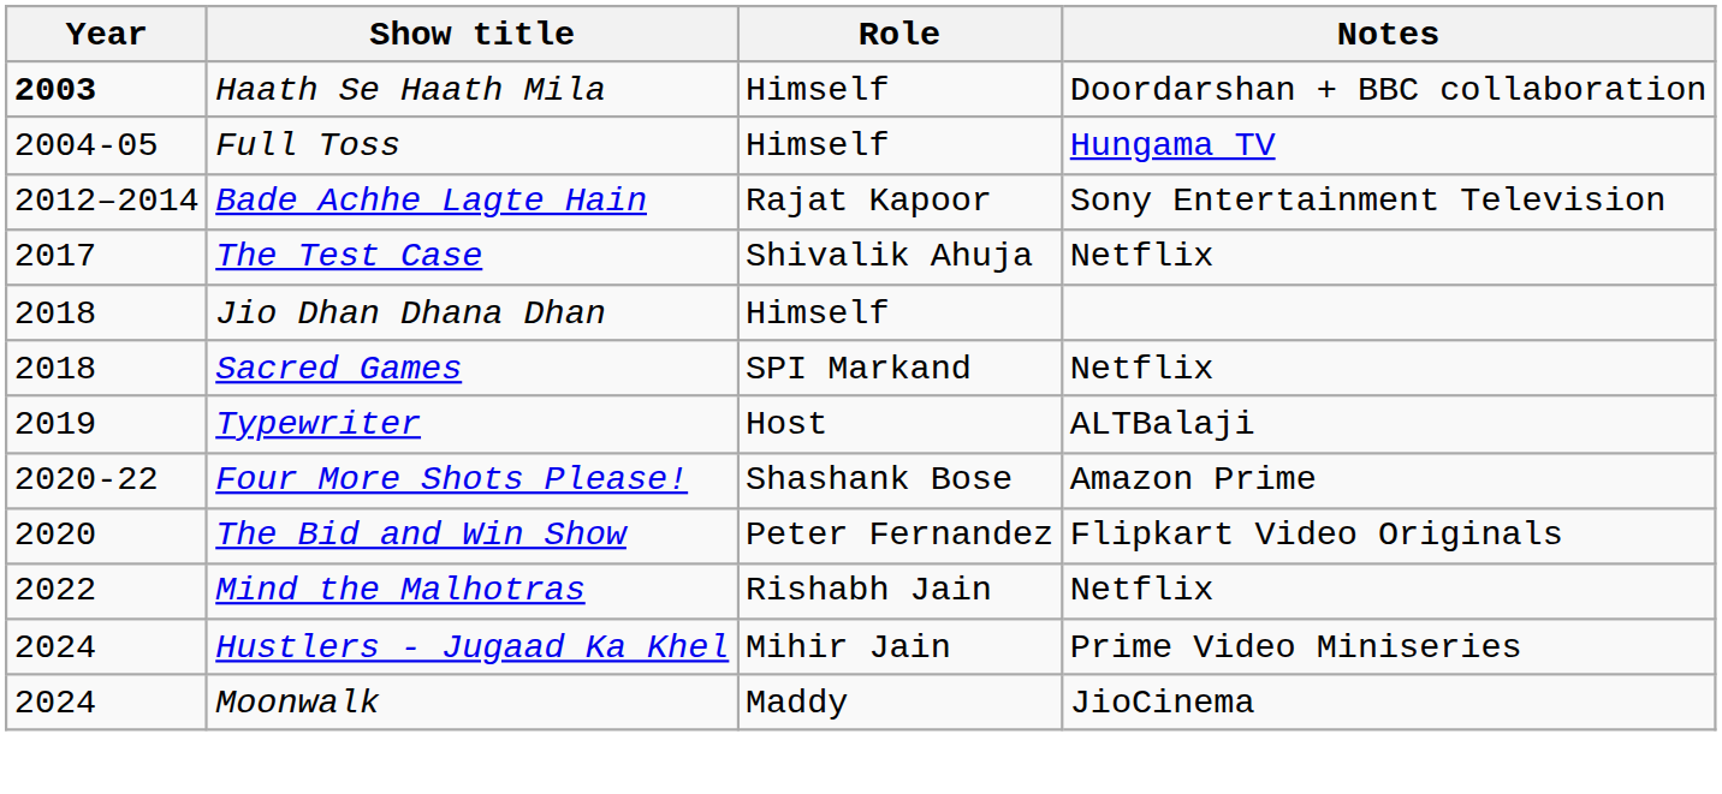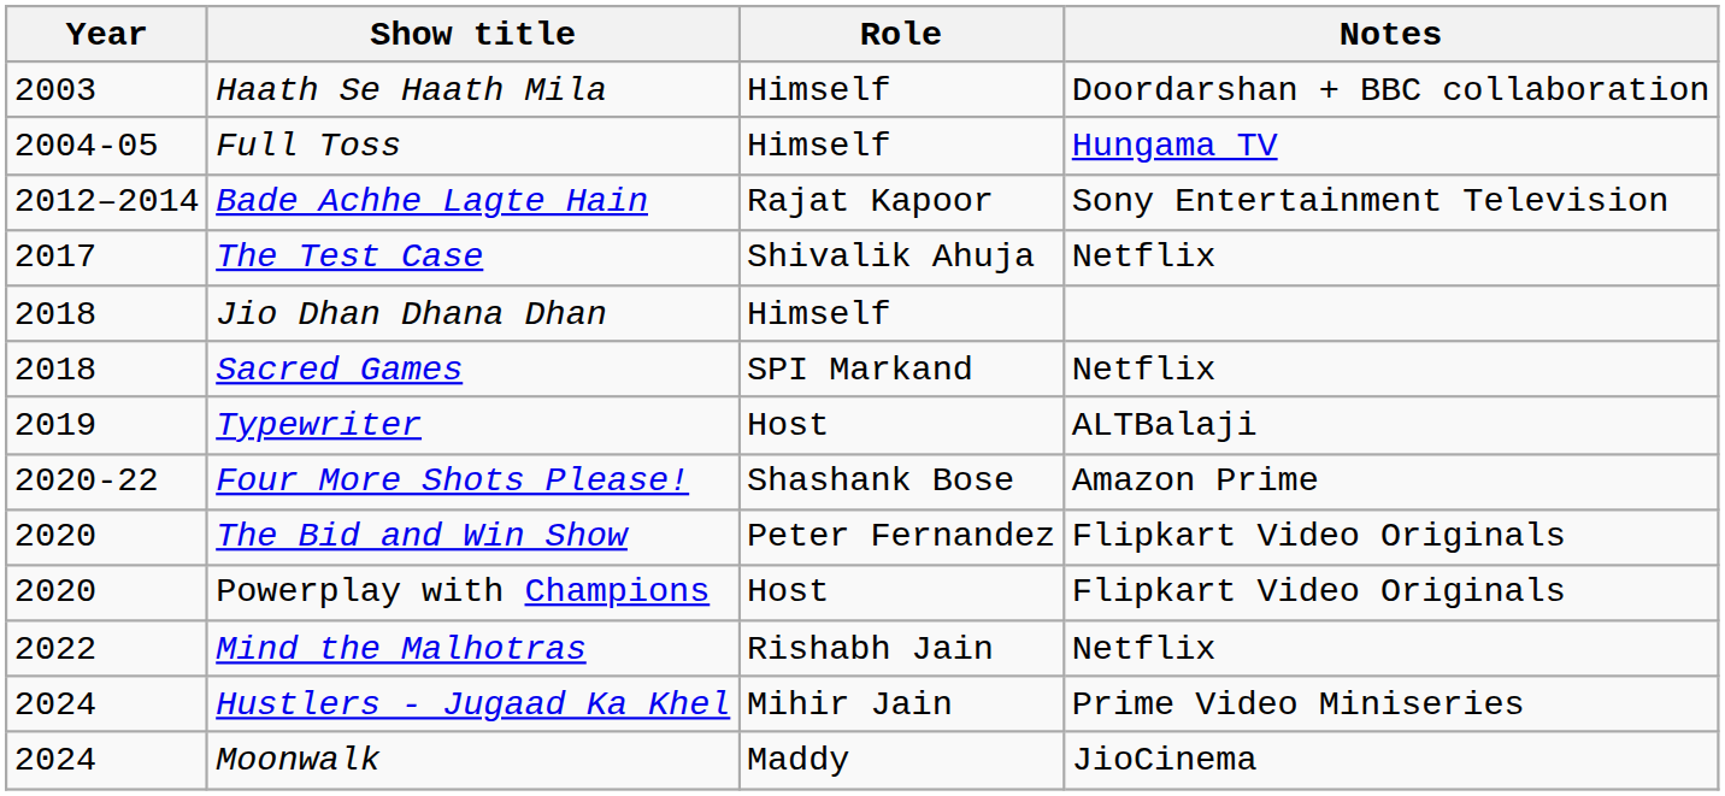Haath Se Haath Mila | Year: bold -> normal
+ row: 2020 | Powerplay with Champions | Host | Flipkart Video Originals
